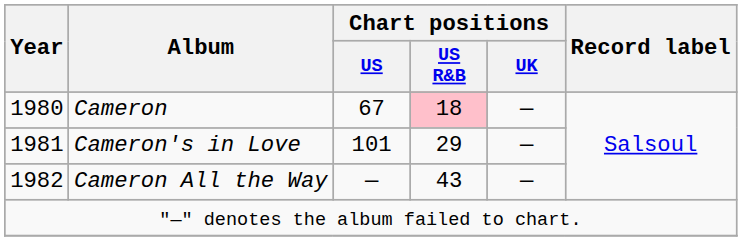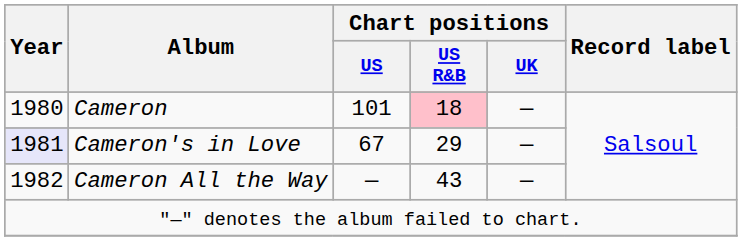Cameron | Chart positions / US: 67 -> 101
Cameron's in Love | Year: no background -> lavender background
Cameron's in Love | Chart positions / US: 101 -> 67
